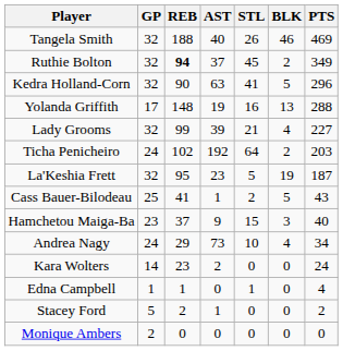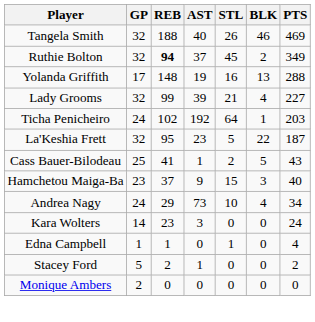- row: Kedra Holland-Corn | 32 | 90 | 63 | 41 | 5 | 296
Ticha Penicheiro | BLK: 2 -> 1
La'Keshia Frett | BLK: 19 -> 22
Kara Wolters | AST: 2 -> 3
